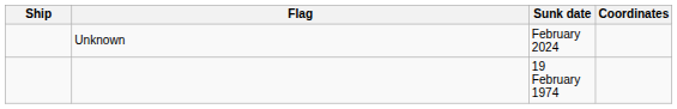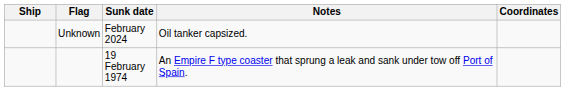+ column: Notes | Oil tanker capsized. | An Empire F type coaster that sprung a leak and sank under tow off Port of Spain.
